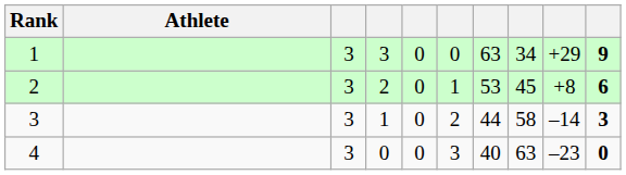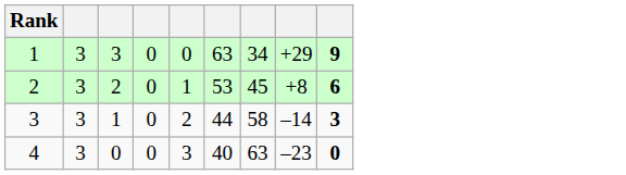- column: Athlete
